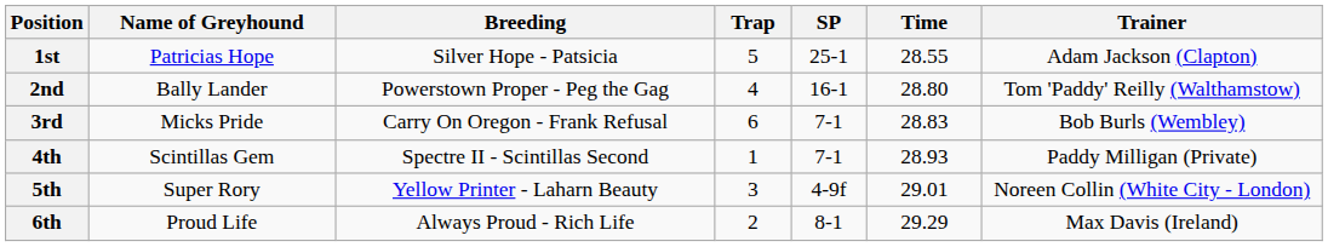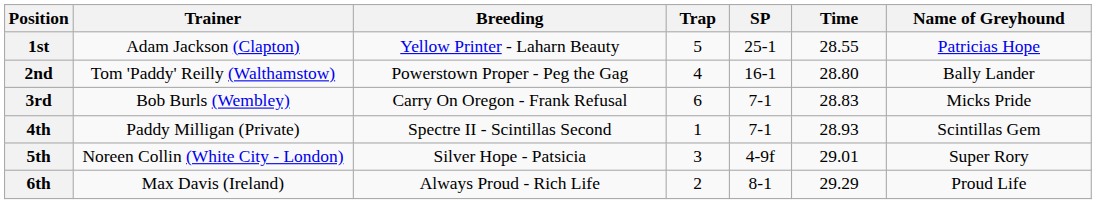columns swapped: Name of Greyhound <-> Trainer
1st | Breeding: Silver Hope - Patsicia -> Yellow Printer - Laharn Beauty
5th | Breeding: Yellow Printer - Laharn Beauty -> Silver Hope - Patsicia
